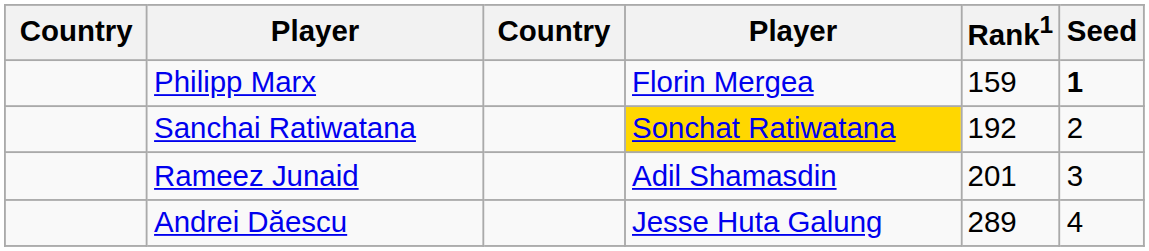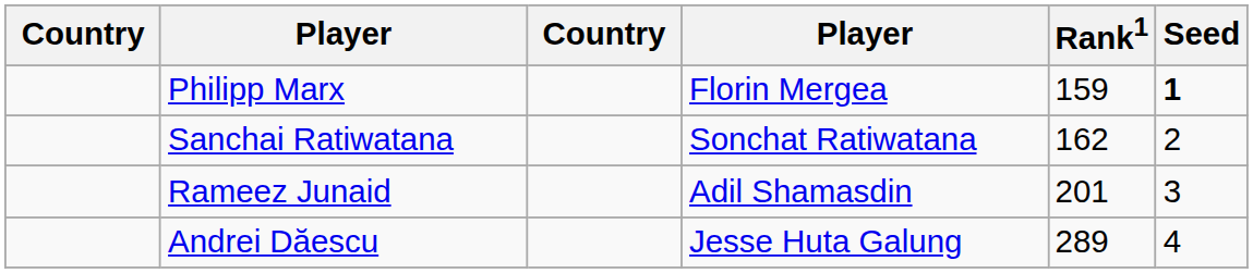Sanchai Ratiwatana | column 4: gold background -> no background
Sanchai Ratiwatana | Rank1: 192 -> 162
